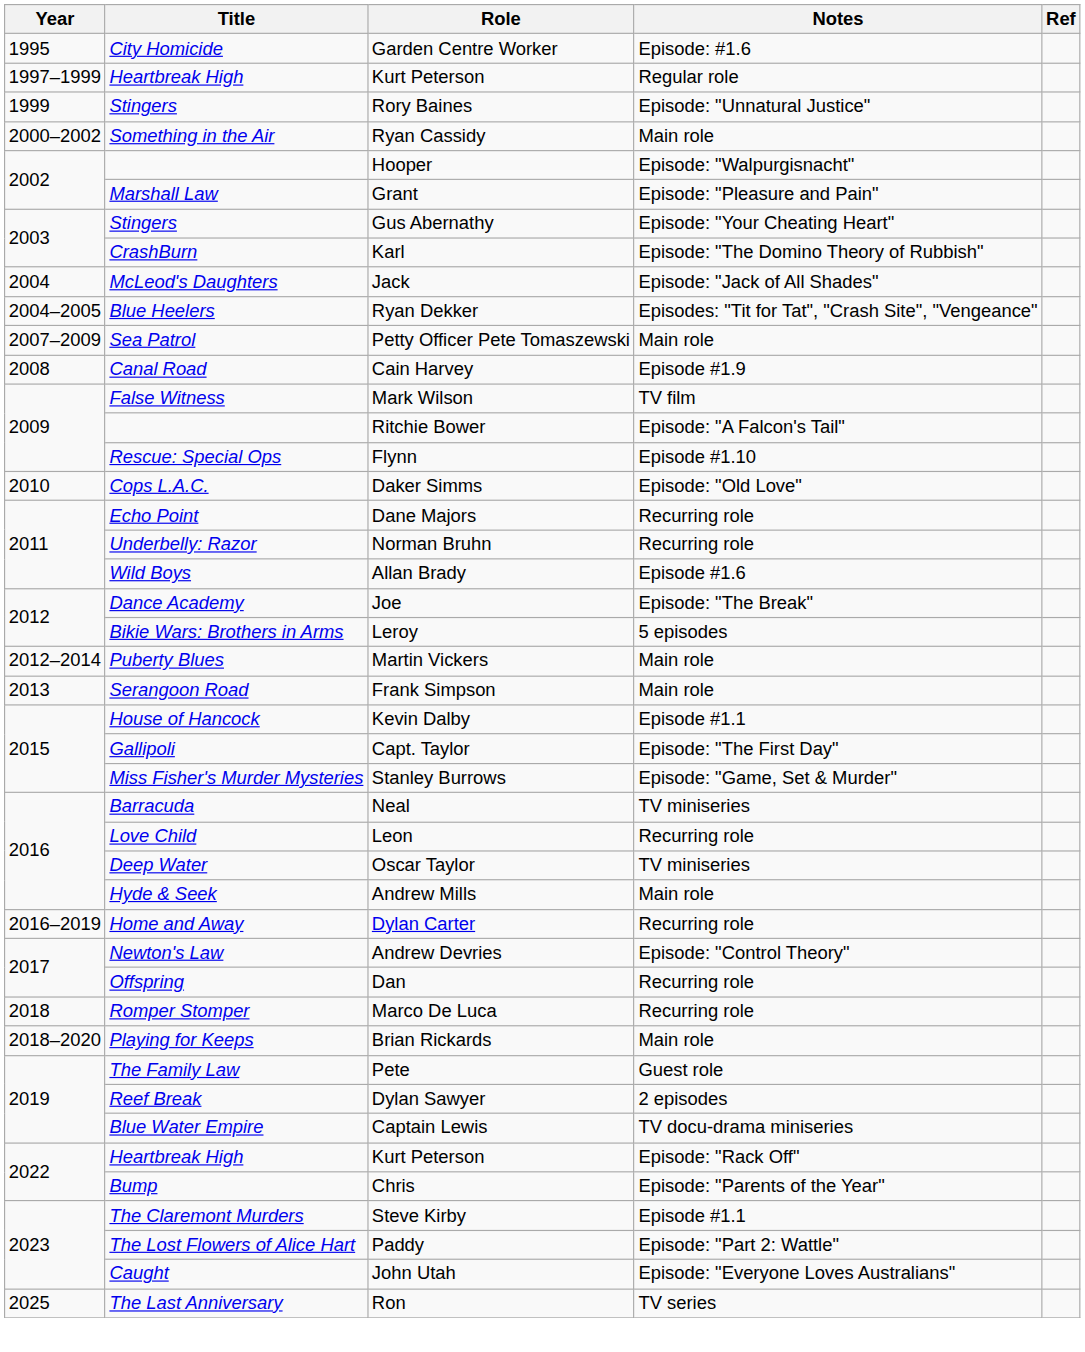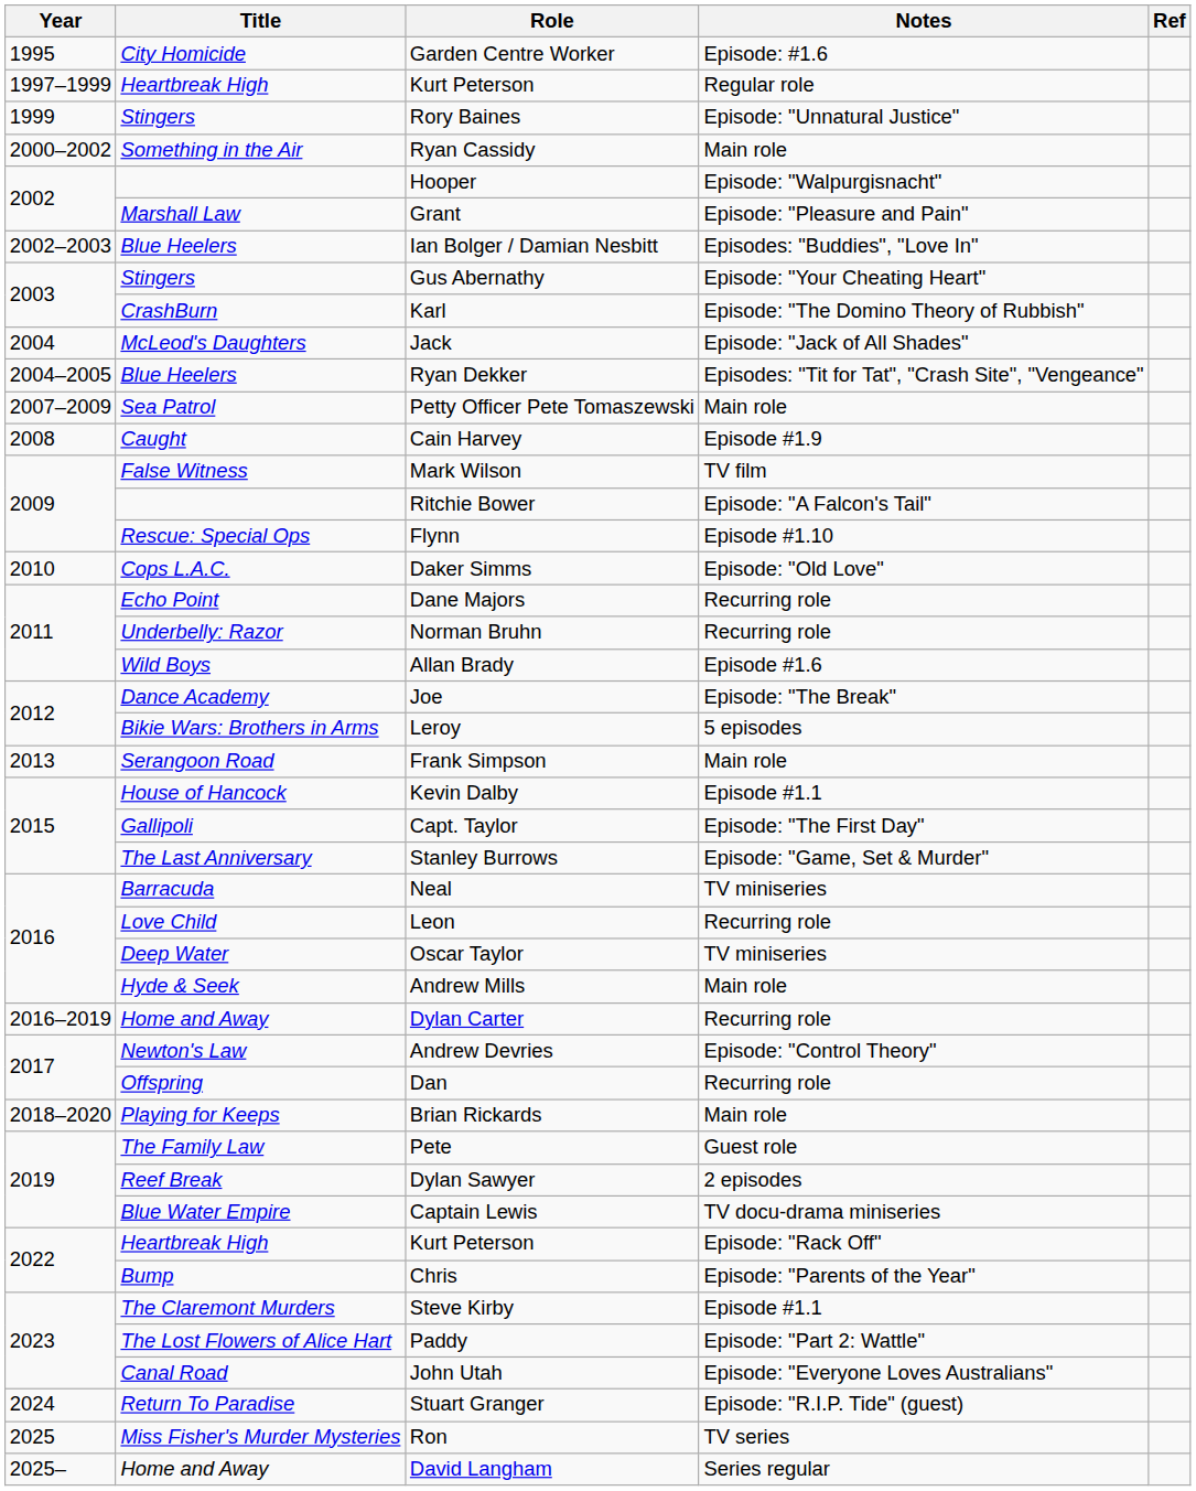+ row: 2002–2003 | Blue Heelers | Ian Bolger / Damian Nesbitt | Episodes: "Buddies", "Love In"
Cain Harvey | Title: Canal Road -> Caught
- row: 2012–2014 | Puberty Blues | Martin Vickers | Main role
Stanley Burrows | Title: Miss Fisher's Murder Mysteries -> The Last Anniversary
- row: 2018 | Romper Stomper | Marco De Luca | Recurring role
John Utah | Title: Caught -> Canal Road
+ row: 2024 | Return To Paradise | Stuart Granger | Episode: "R.I.P. Tide" (guest)
Ron | Title: The Last Anniversary -> Miss Fisher's Murder Mysteries
+ row: 2025– | Home and Away | David Langham | Series regular
